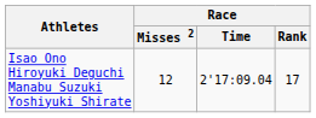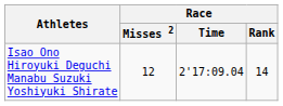Isao Ono Hiroyuki Deguchi Manabu Suzuki Yoshiyuki Shirate | Race / Rank: 17 -> 14
